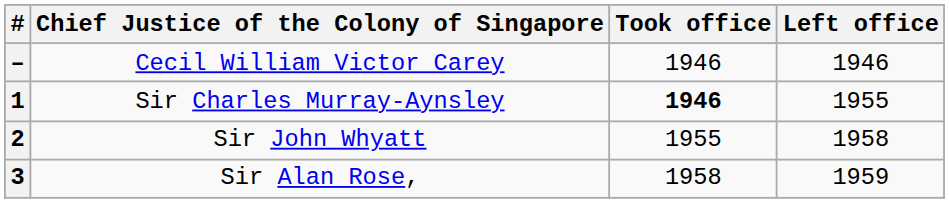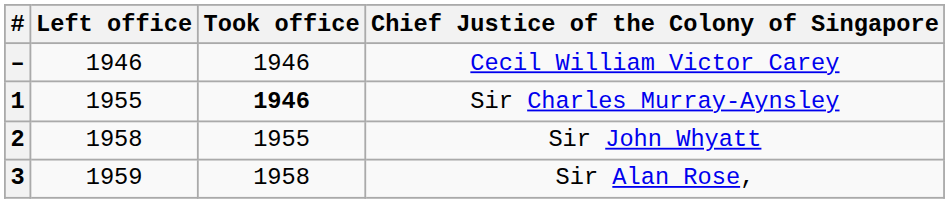columns swapped: Chief Justice of the Colony of Singapore <-> Left office
